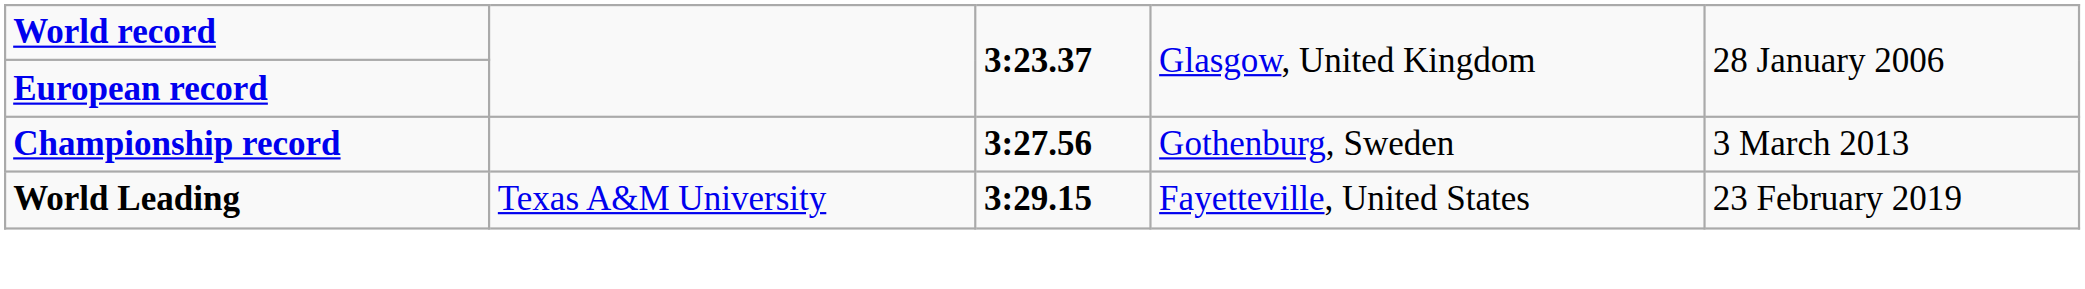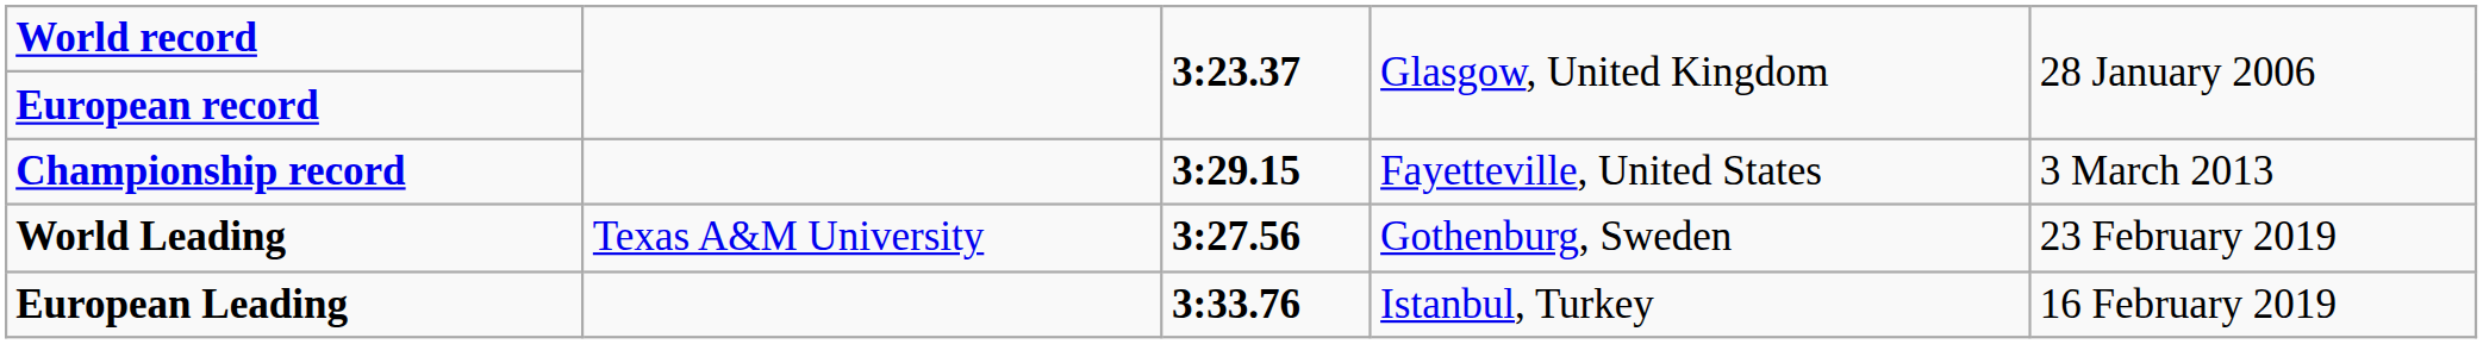Championship record | column 3: 3:27.56 -> 3:29.15
Championship record | column 4: Gothenburg, Sweden -> Fayetteville, United States
World Leading | column 3: 3:29.15 -> 3:27.56
World Leading | column 4: Fayetteville, United States -> Gothenburg, Sweden
+ row: European Leading | 3:33.76 | Istanbul, Turkey | 16 February 2019
